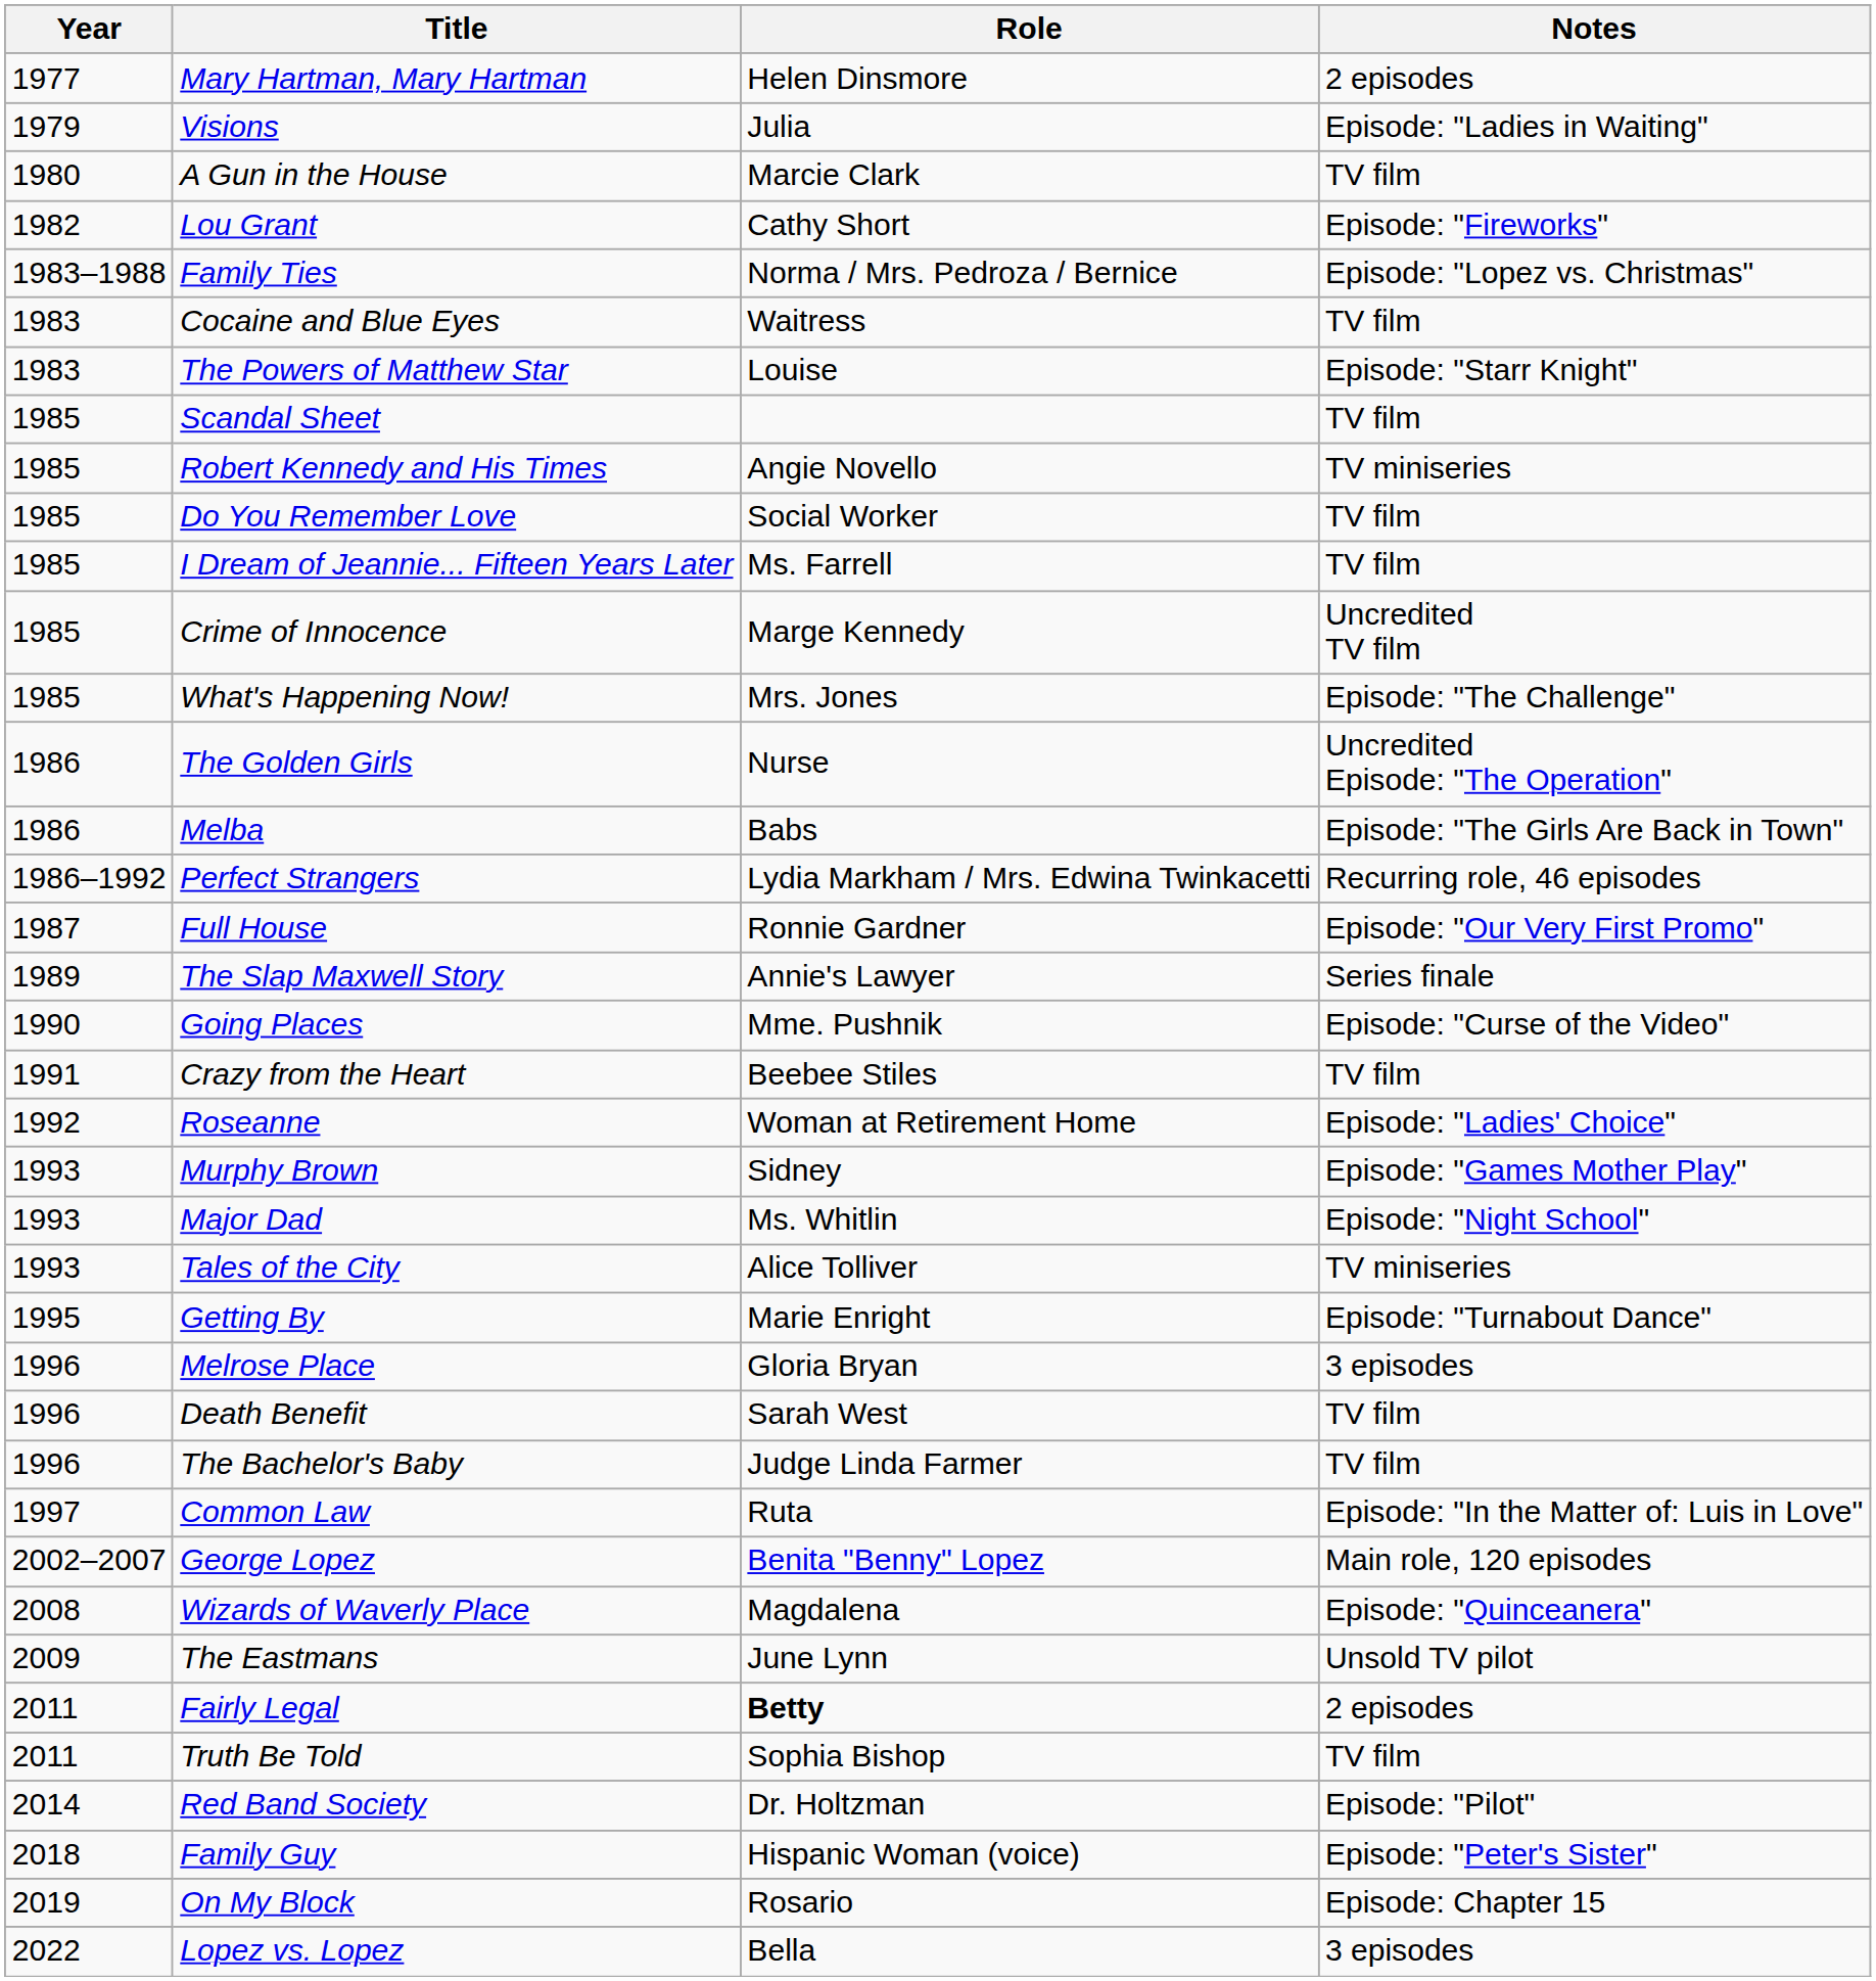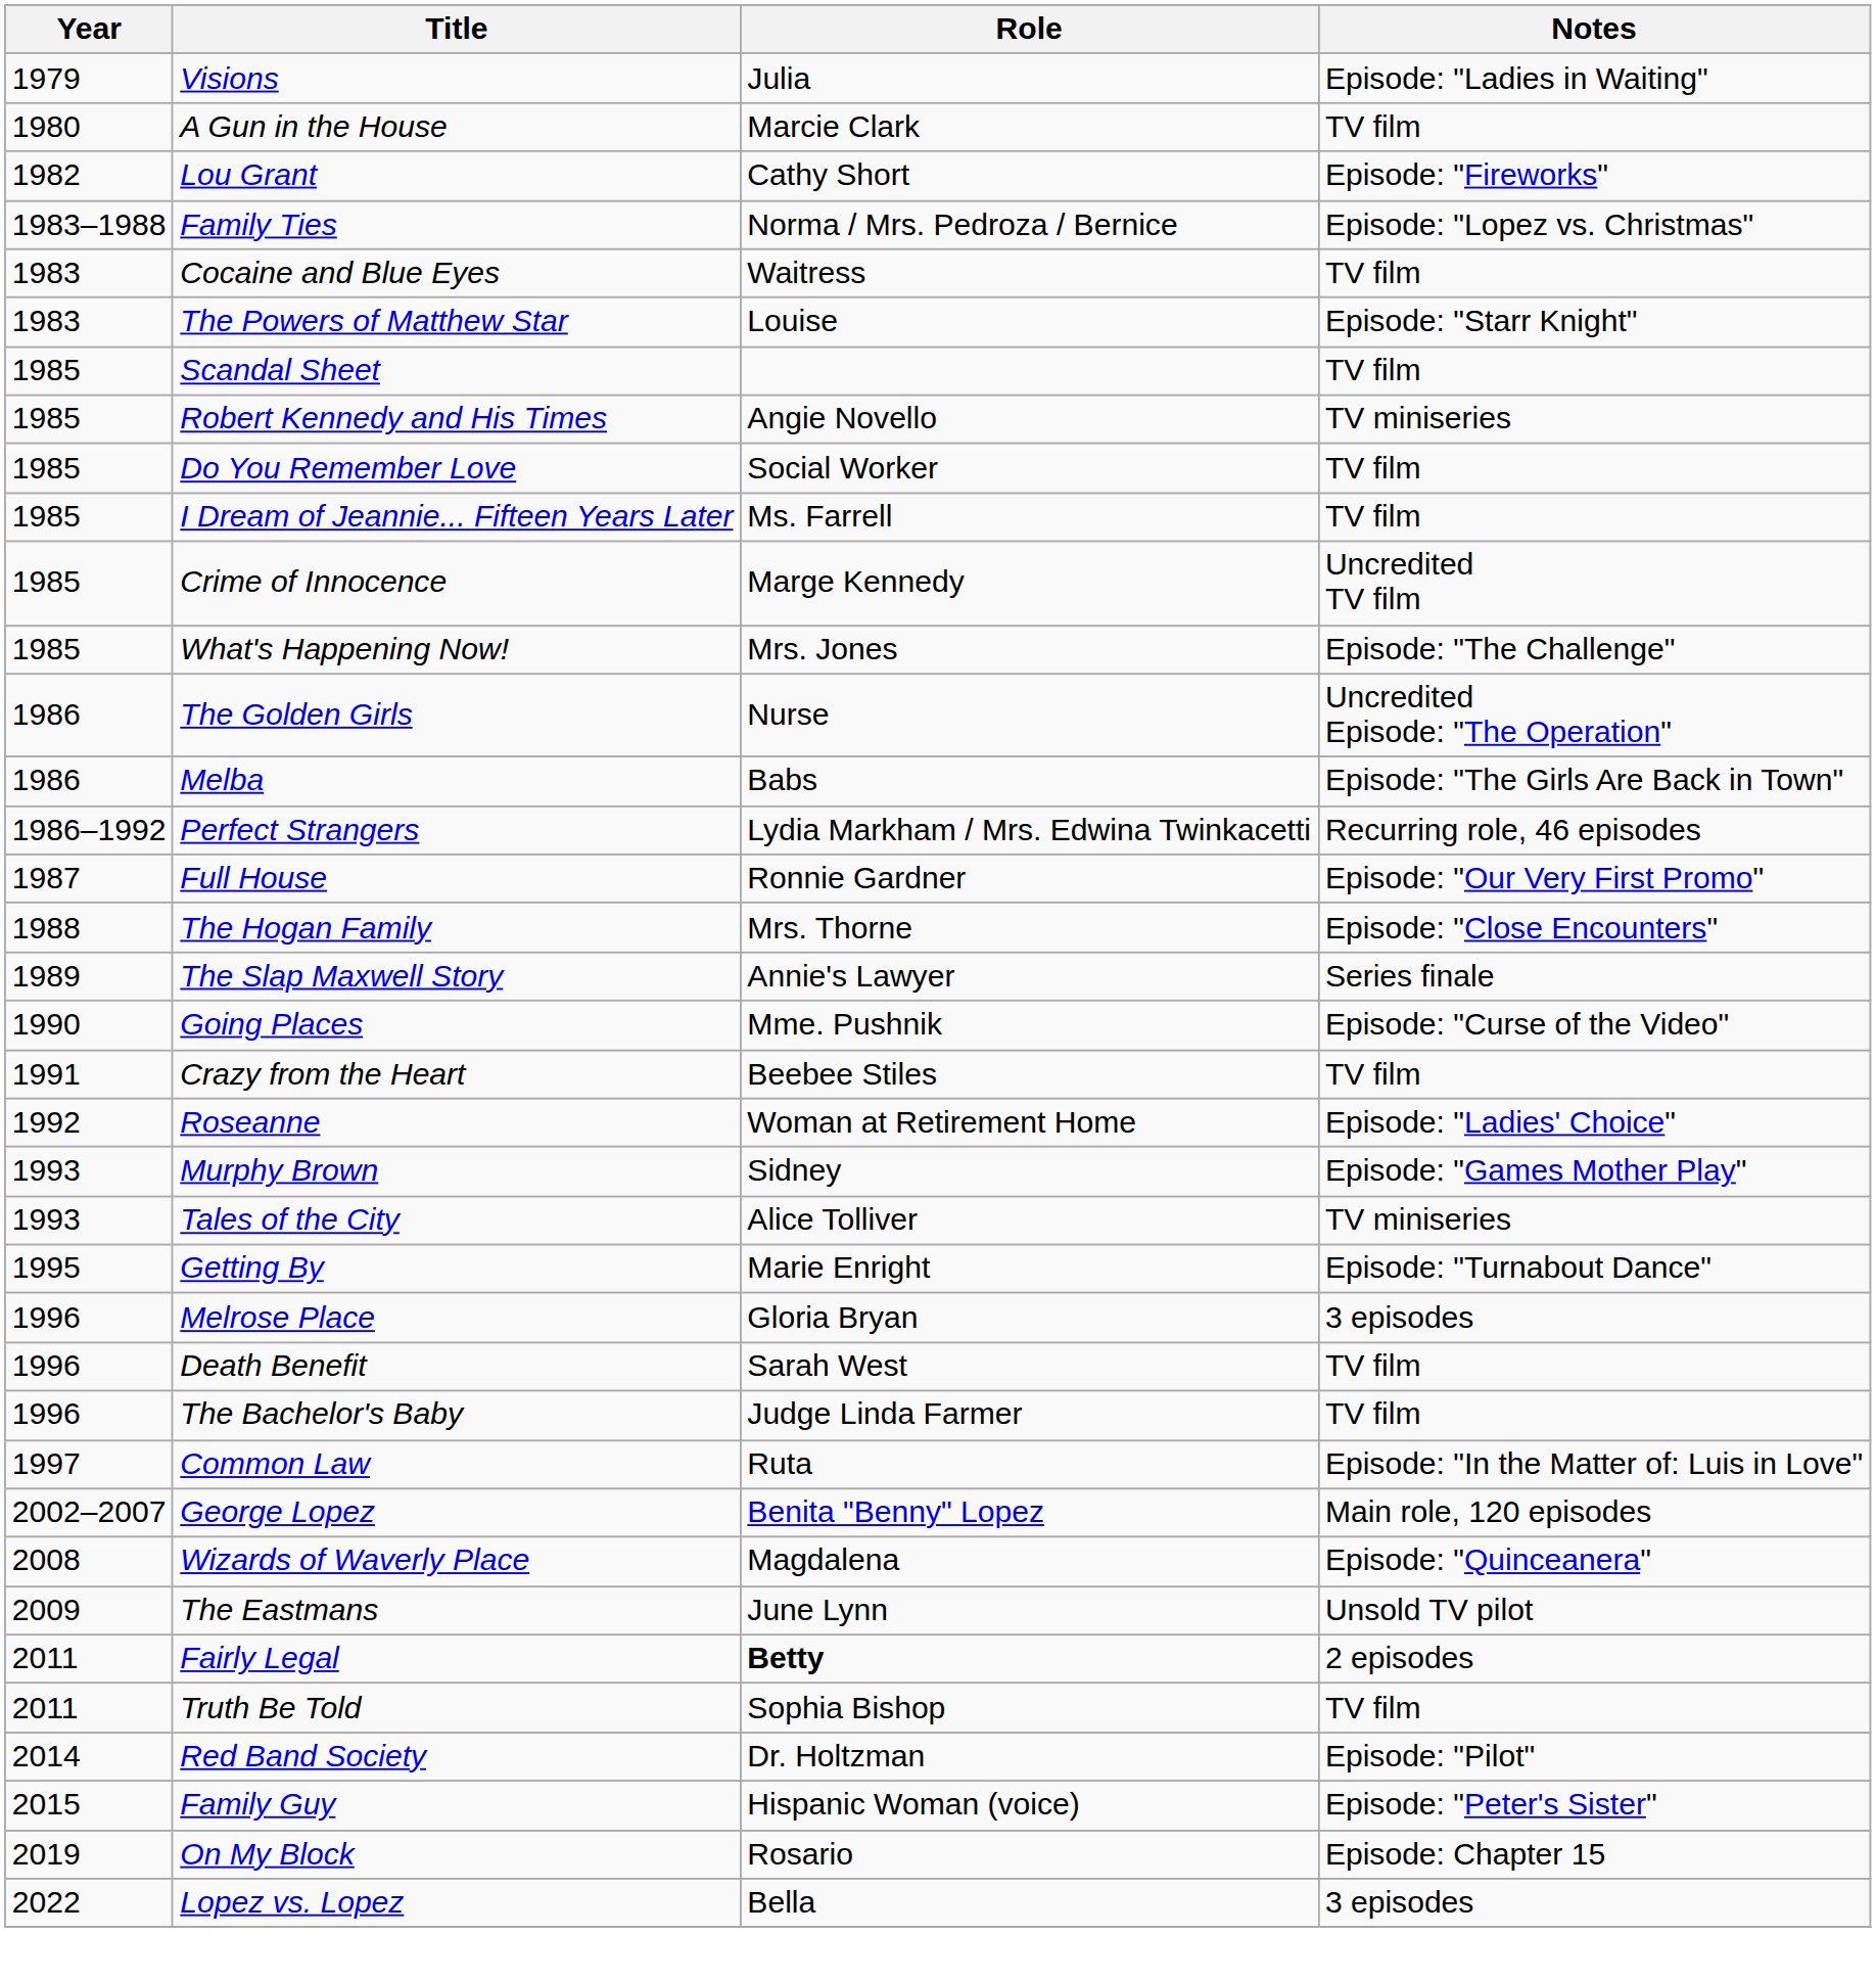- row: 1977 | Mary Hartman, Mary Hartman | Helen Dinsmore | 2 episodes
+ row: 1988 | The Hogan Family | Mrs. Thorne | Episode: "Close Encounters"
- row: 1993 | Major Dad | Ms. Whitlin | Episode: "Night School"
Family Guy | Year: 2018 -> 2015
